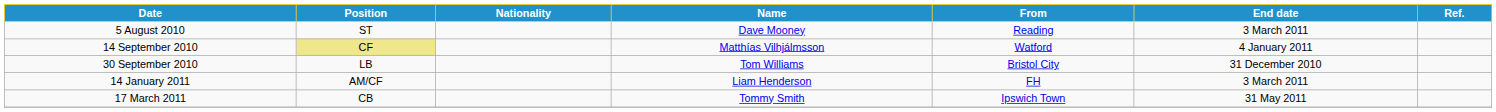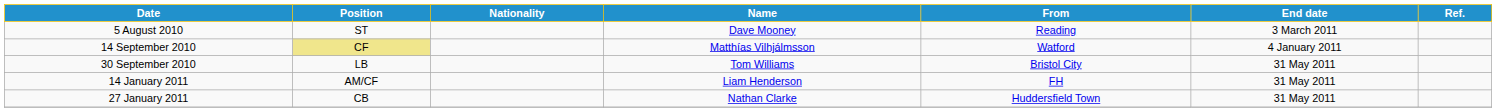30 September 2010 | End date: 31 December 2010 -> 31 May 2011
14 January 2011 | End date: 3 March 2011 -> 31 May 2011
+ row: 27 January 2011 | CB | Nathan Clarke | Huddersfield Town | 31 May 2011
- row: 17 March 2011 | CB | Tommy Smith | Ipswich Town | 31 May 2011
